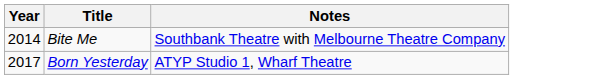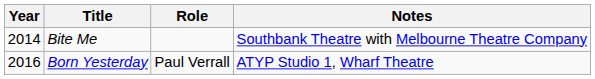+ column: Role | Paul Verrall
Born Yesterday | Year: 2017 -> 2016
